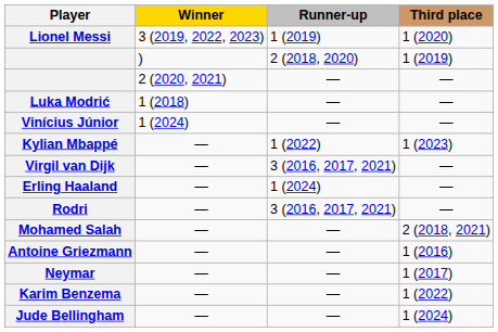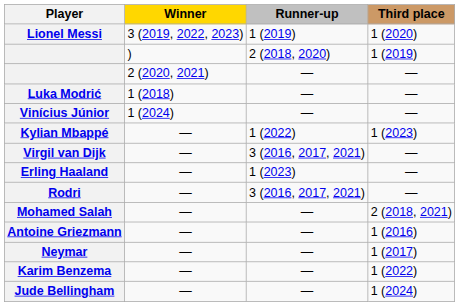Erling Haaland | Runner-up: 1 (2024) -> 1 (2023)
